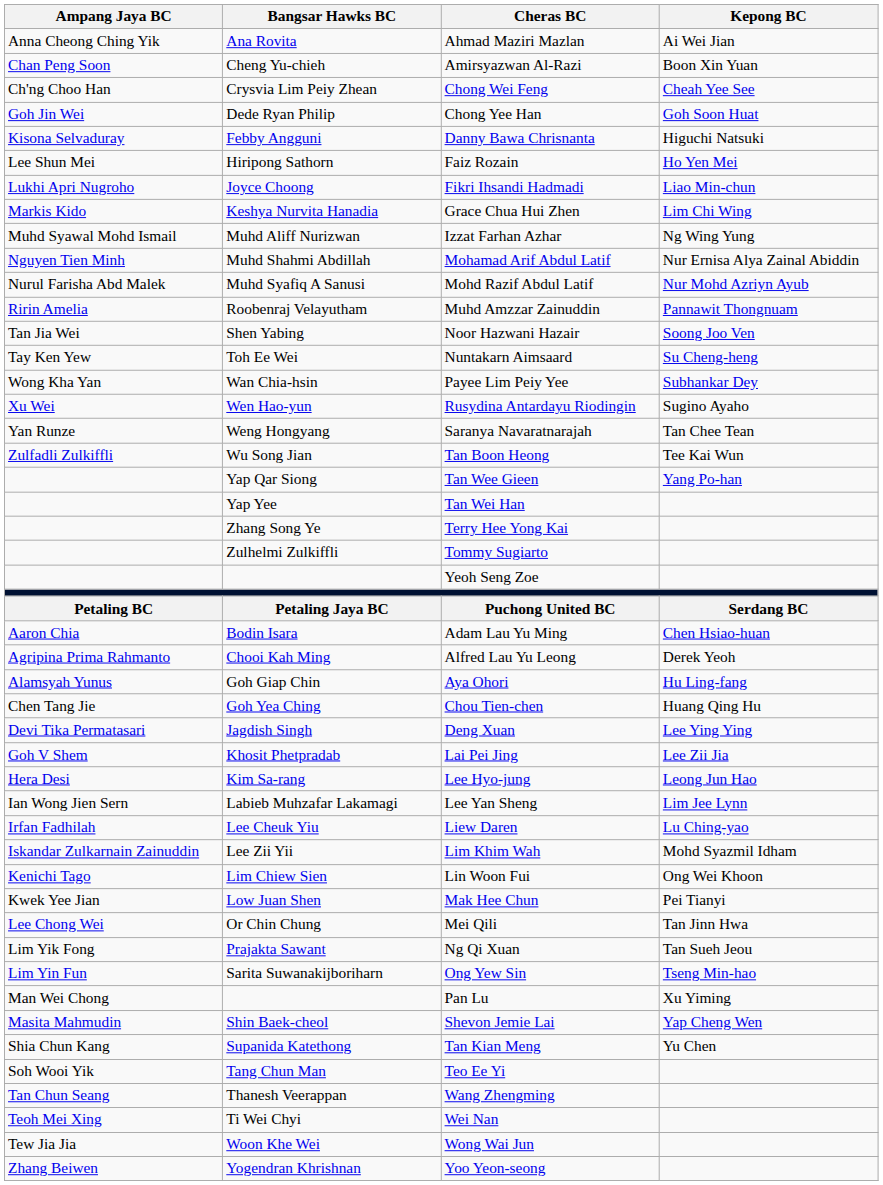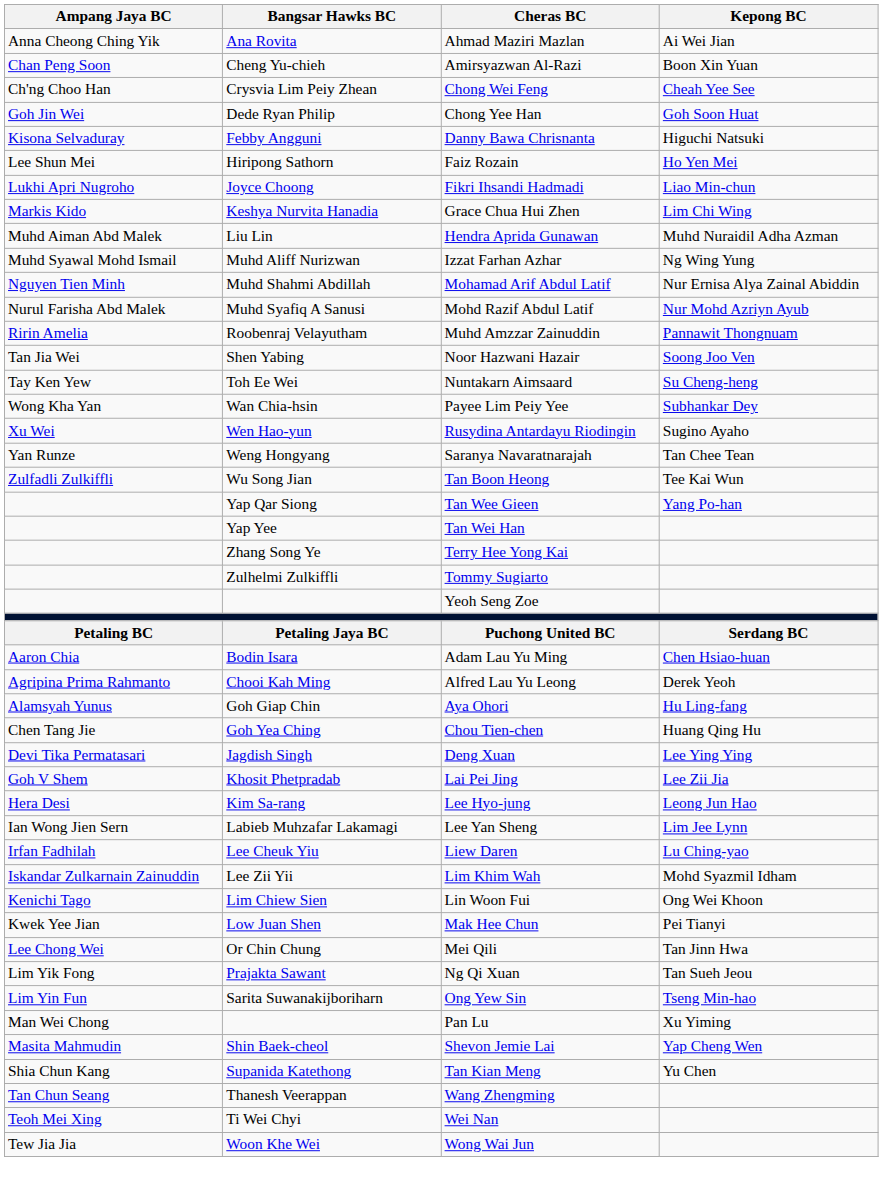+ row: Muhd Aiman Abd Malek | Liu Lin | Hendra Aprida Gunawan | Muhd Nuraidil Adha Azman
- row: Soh Wooi Yik | Tang Chun Man | Teo Ee Yi
- row: Zhang Beiwen | Yogendran Khrishnan | Yoo Yeon-seong
